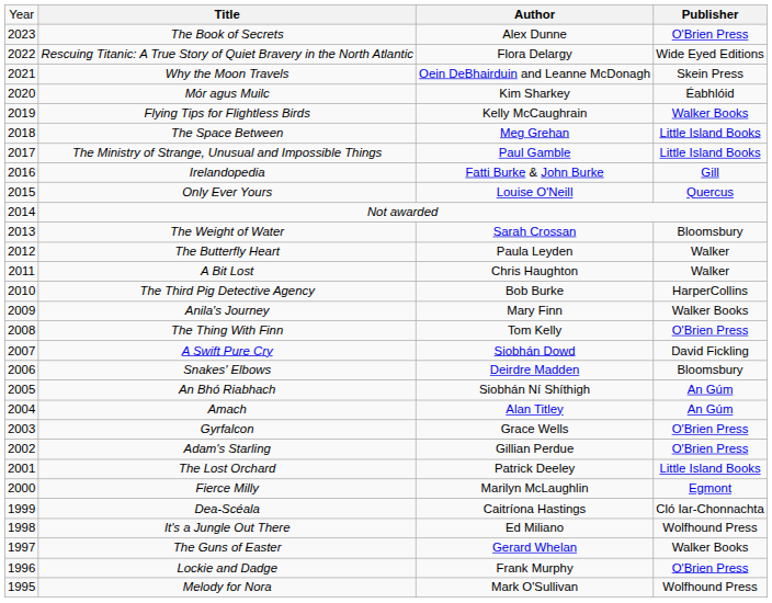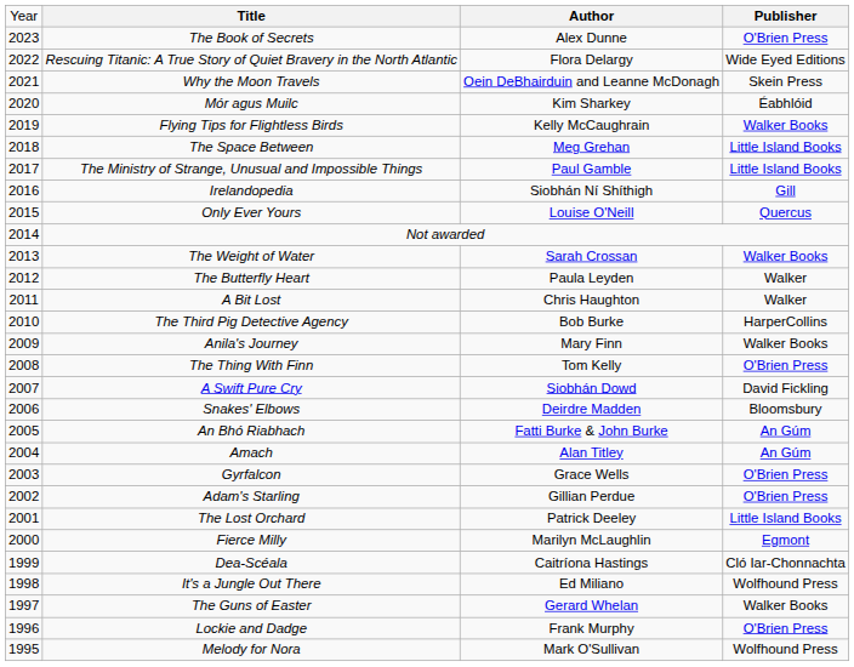Irelandopedia | column 3: Fatti Burke & John Burke -> Siobhán Ní Shíthigh
The Weight of Water | column 4: Bloomsbury -> Walker Books
An Bhó Riabhach | column 3: Siobhán Ní Shíthigh -> Fatti Burke & John Burke
